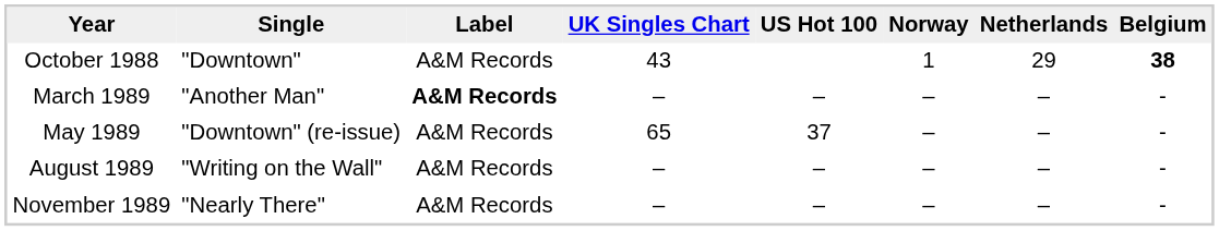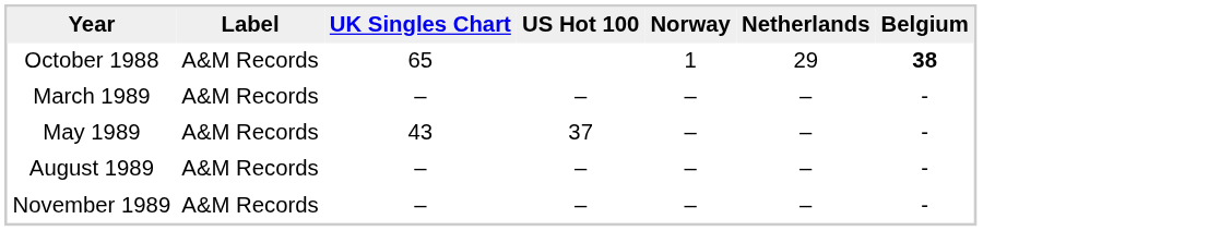- column: Single | "Downtown" | "Another Man" | "Downtown" (re-issue) | "Writing on the Wall" | "Nearly There"
October 1988 | UK Singles Chart: 43 -> 65
March 1989 | Label: bold -> normal
May 1989 | UK Singles Chart: 65 -> 43
